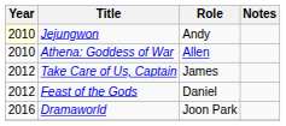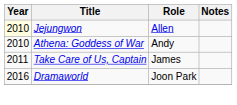Jejungwon | Role: Andy -> Allen
Athena: Goddess of War | Role: Allen -> Andy
Take Care of Us, Captain | Year: 2012 -> 2011
- row: 2012 | Feast of the Gods | Daniel
